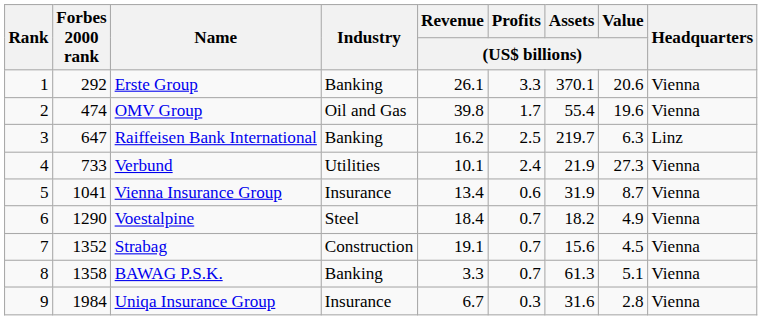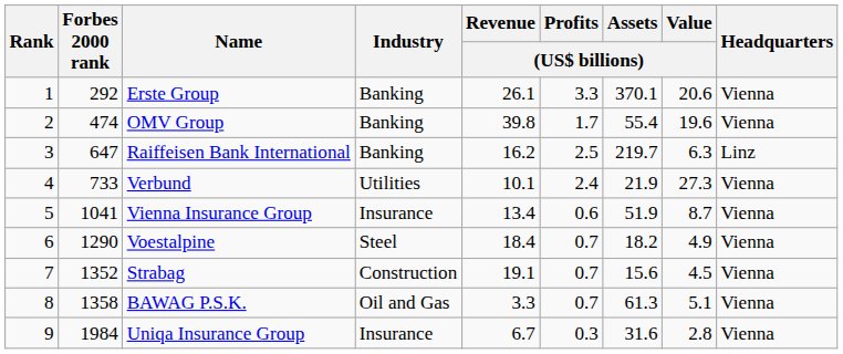OMV Group | Industry: Oil and Gas -> Banking
Vienna Insurance Group | Assets / (US$ billions): 31.9 -> 51.9
BAWAG P.S.K. | Industry: Banking -> Oil and Gas
